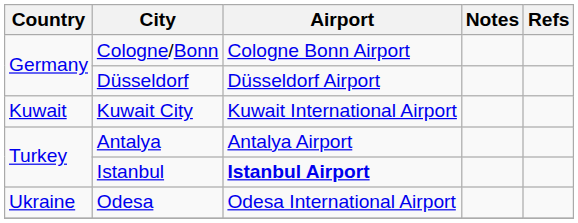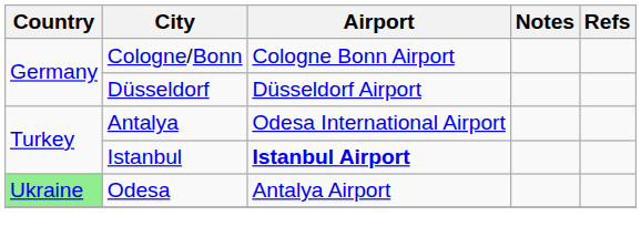- row: Kuwait | Kuwait City | Kuwait International Airport
Antalya | Airport: Antalya Airport -> Odesa International Airport
Odesa | Country: no background -> lightgreen background
Odesa | Airport: Odesa International Airport -> Antalya Airport
